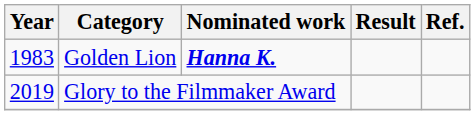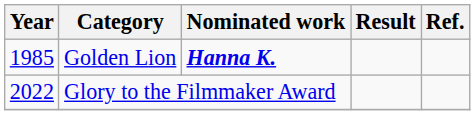Golden Lion | Year: 1983 -> 1985
Glory to the Filmmaker Award | Year: 2019 -> 2022
